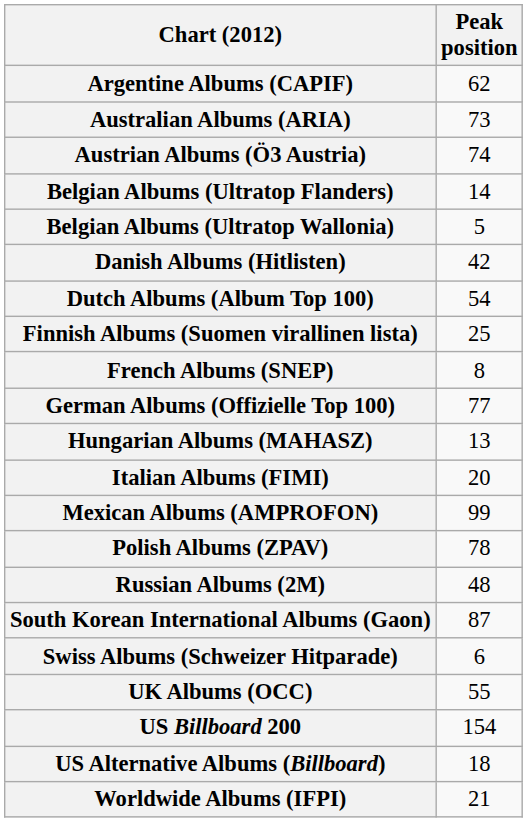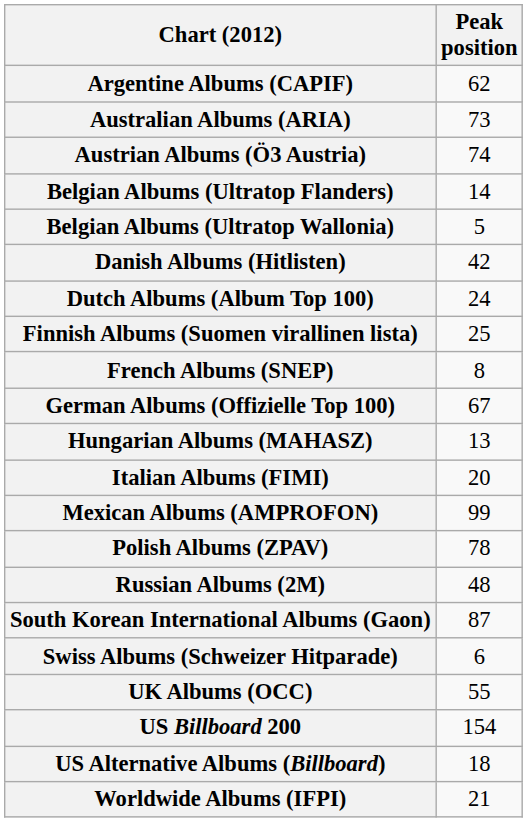Dutch Albums (Album Top 100) | Peak position: 54 -> 24
German Albums (Offizielle Top 100) | Peak position: 77 -> 67
